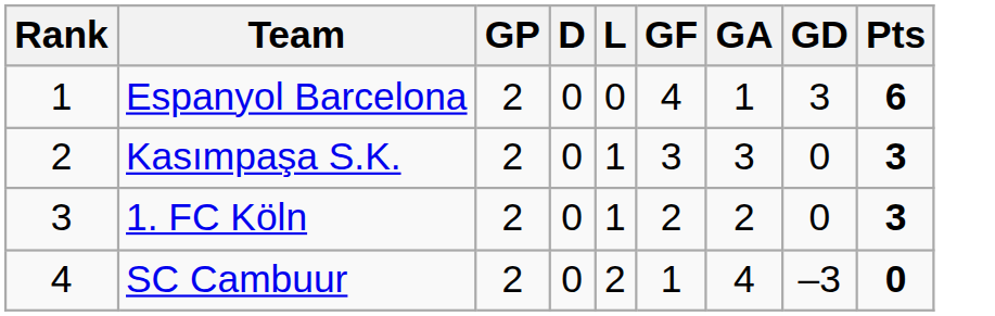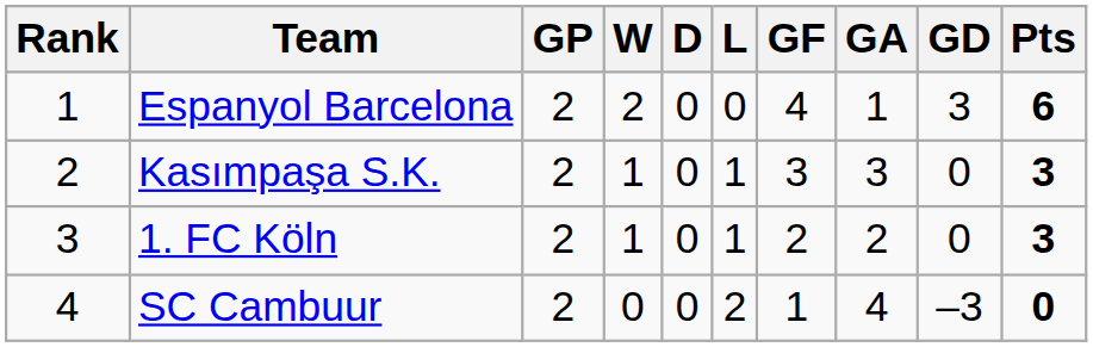+ column: W | 2 | 1 | 1 | 0
